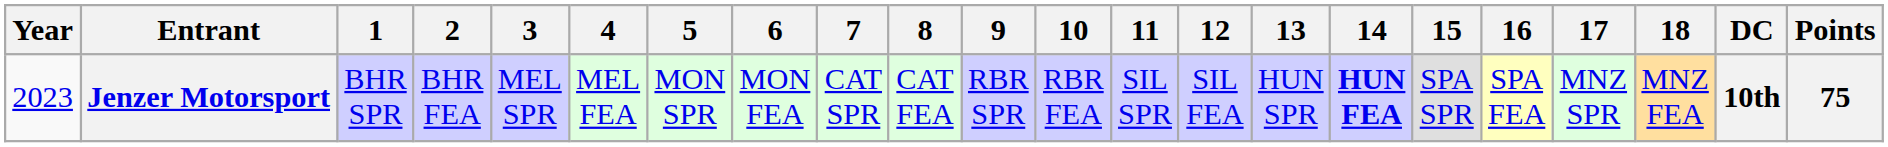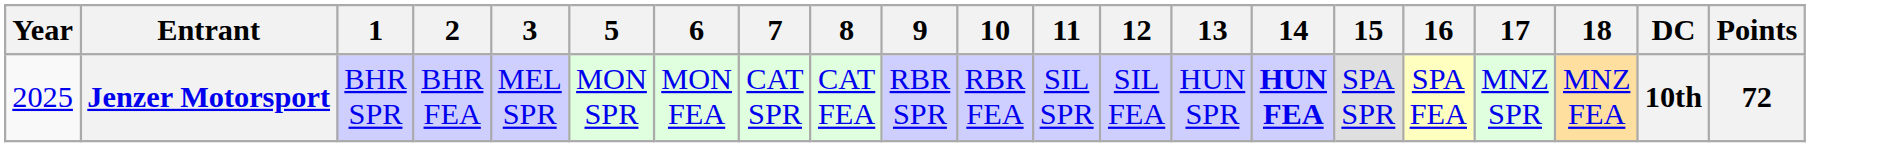- column: 4 | MEL FEA
Jenzer Motorsport | Year: 2023 -> 2025
Jenzer Motorsport | Points: 75 -> 72
